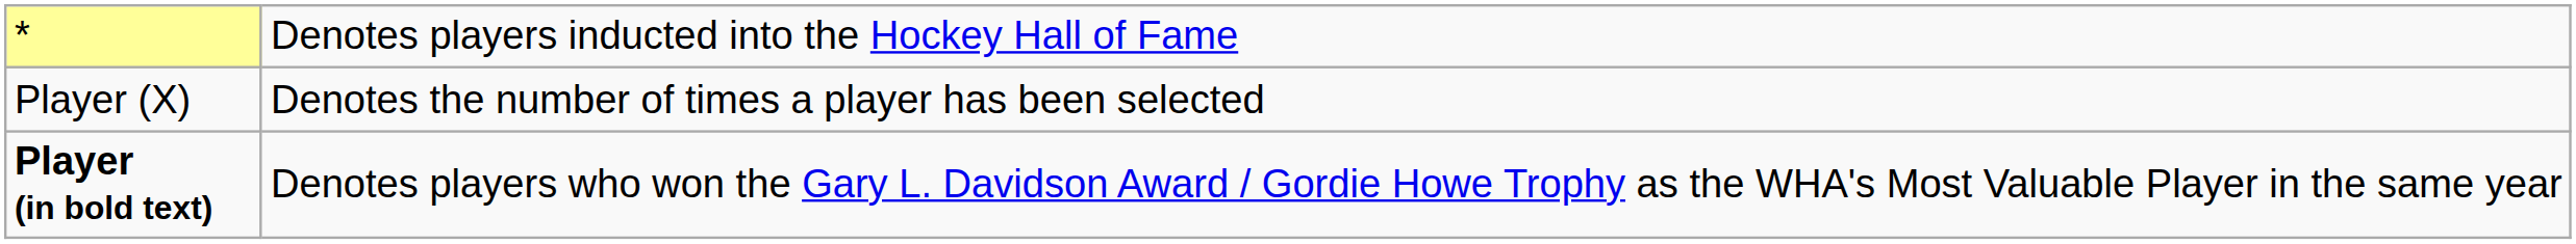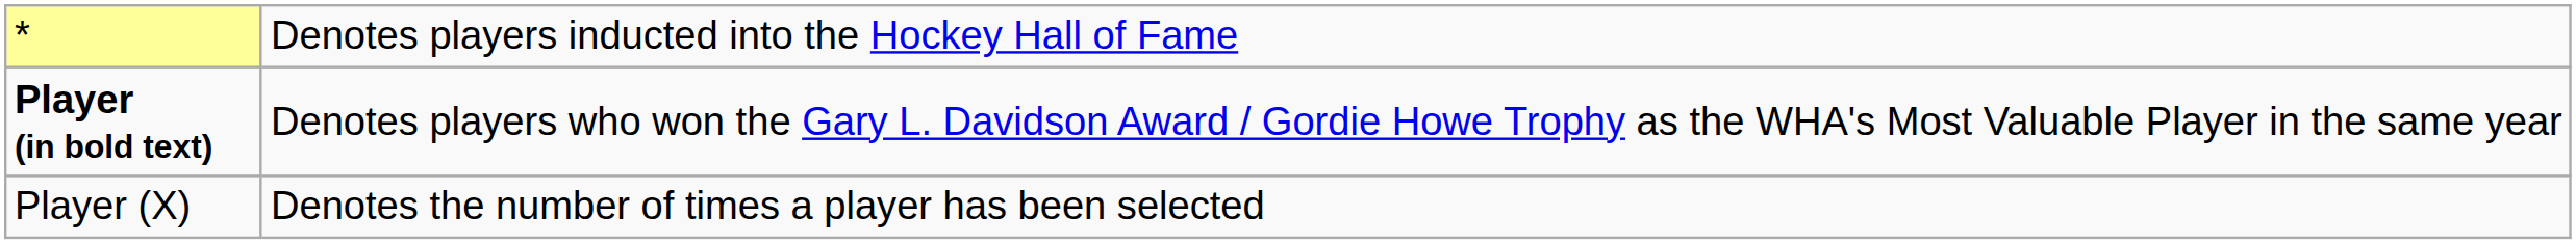rows swapped: Player (X) <-> Player (in bold text)
